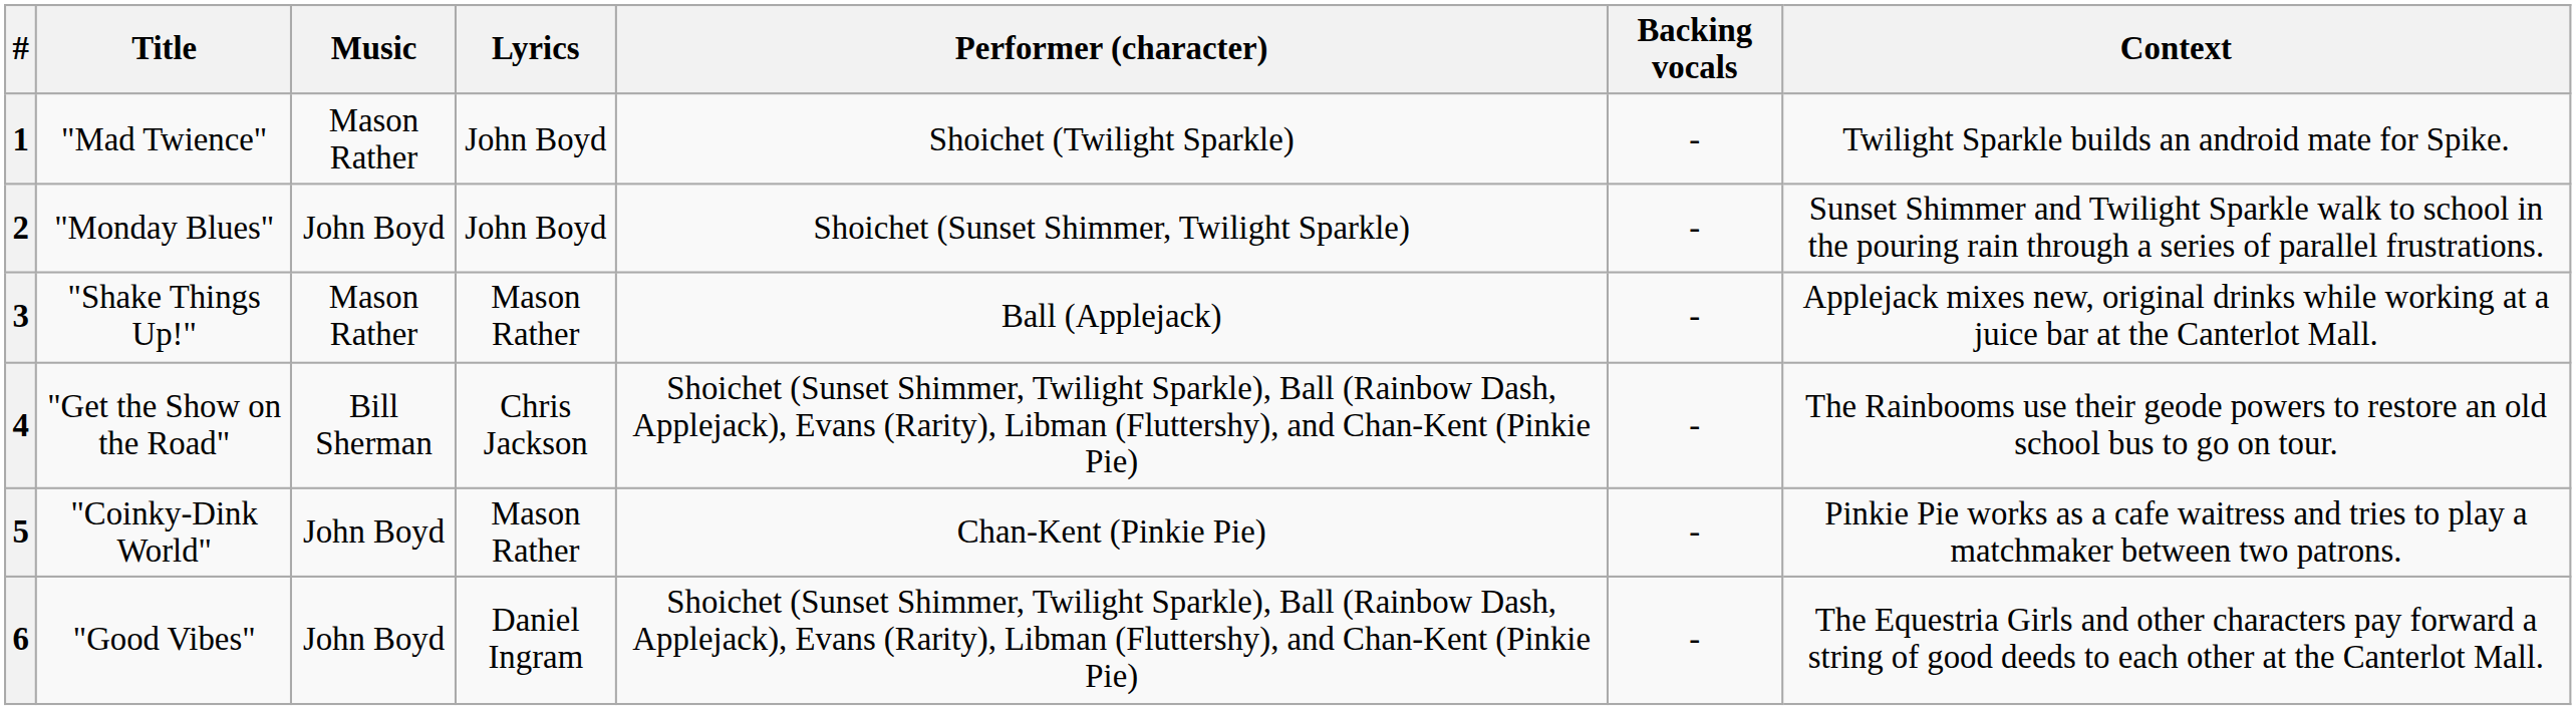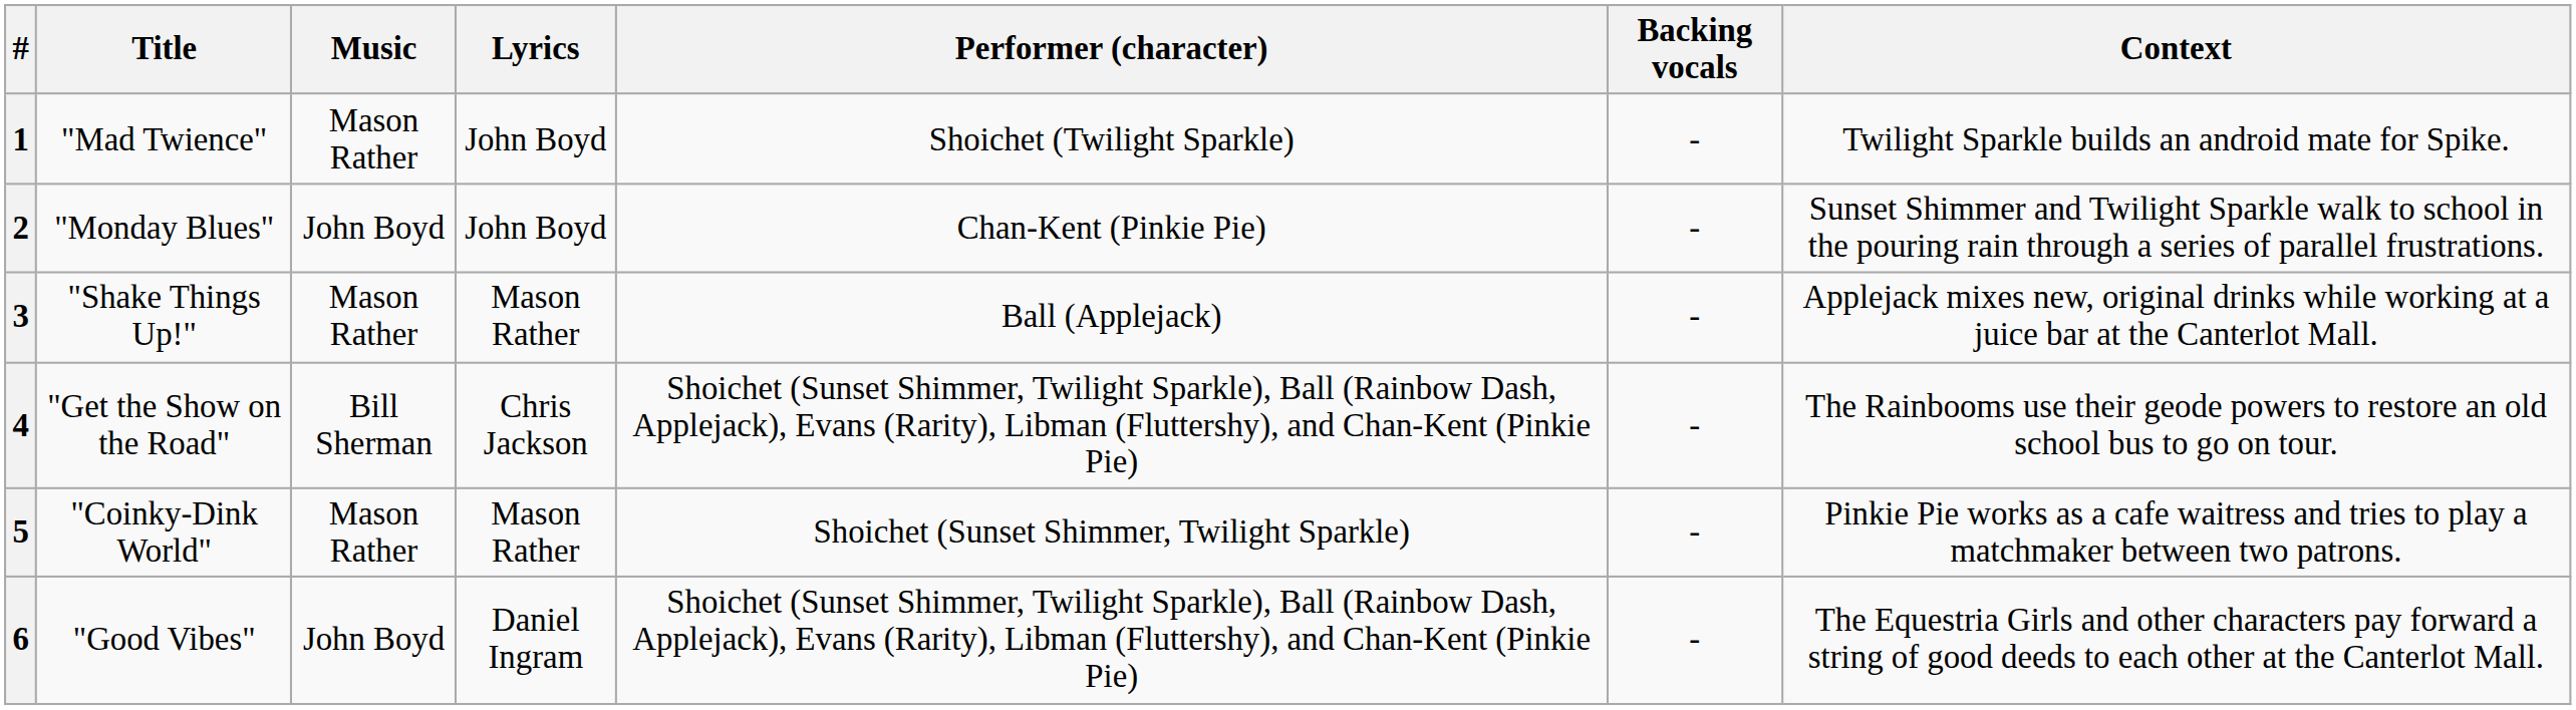2 | Performer (character): Shoichet (Sunset Shimmer, Twilight Sparkle) -> Chan-Kent (Pinkie Pie)
5 | Music: John Boyd -> Mason Rather
5 | Performer (character): Chan-Kent (Pinkie Pie) -> Shoichet (Sunset Shimmer, Twilight Sparkle)
